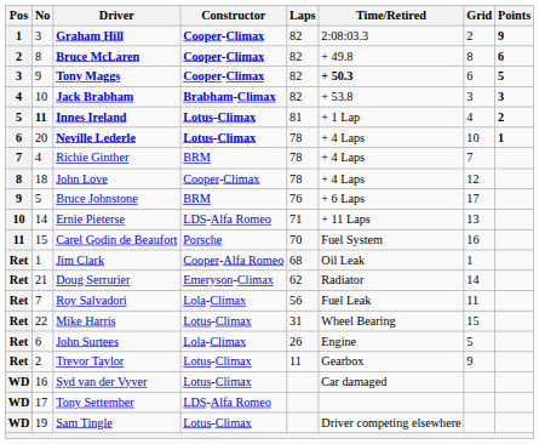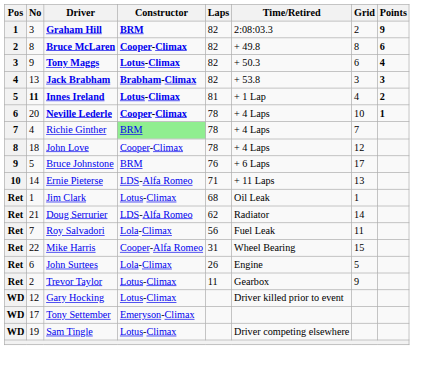Graham Hill | Constructor: Cooper-Climax -> BRM
Tony Maggs | Constructor: Cooper-Climax -> Lotus-Climax
Tony Maggs | Time/Retired: bold -> normal
Tony Maggs | Points: 5 -> 4
Jack Brabham | No: 10 -> 13
Neville Lederle | Constructor: Lotus-Climax -> Cooper-Climax
Richie Ginther | Constructor: no background -> lightgreen background
- row: 11 | 15 | Carel Godin de Beaufort | Porsche | 70 | Fuel System | 16
Jim Clark | Constructor: Cooper-Alfa Romeo -> Lotus-Climax
Doug Serrurier | Constructor: Emeryson-Climax -> LDS-Alfa Romeo
Mike Harris | Constructor: Lotus-Climax -> Cooper-Alfa Romeo
+ row: WD | 12 | Gary Hocking | Lotus-Climax | Driver killed prior to event
- row: WD | 16 | Syd van der Vyver | Lotus-Climax | Car damaged
Tony Settember | Constructor: LDS-Alfa Romeo -> Emeryson-Climax
